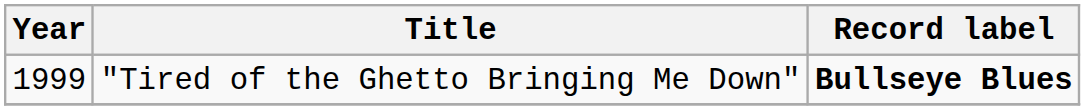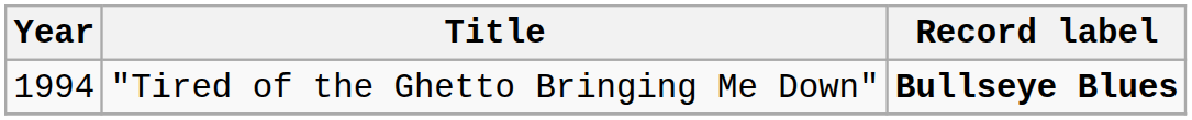"Tired of the Ghetto Bringing Me Down" | Year: 1999 -> 1994
